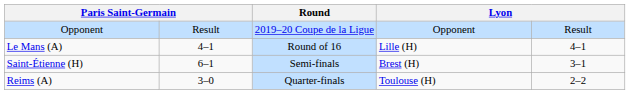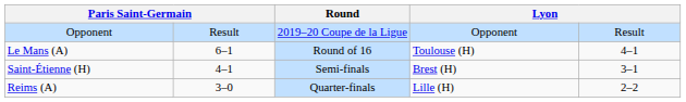Le Mans (A) | column 2: 4–1 -> 6–1
Le Mans (A) | column 4: Lille (H) -> Toulouse (H)
Saint-Étienne (H) | column 2: 6–1 -> 4–1
Reims (A) | column 4: Toulouse (H) -> Lille (H)
